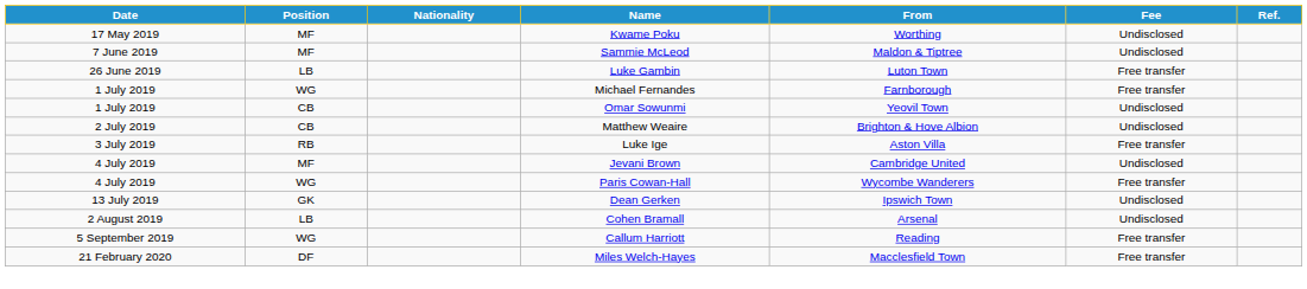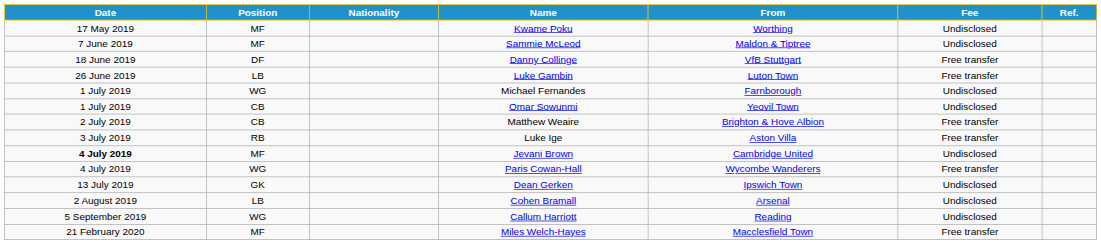+ row: 18 June 2019 | DF | Danny Collinge | VfB Stuttgart | Free transfer
Michael Fernandes | Fee: Free transfer -> Undisclosed
Matthew Weaire | Fee: Undisclosed -> Free transfer
Jevani Brown | Date: normal -> bold
Callum Harriott | Fee: Free transfer -> Undisclosed
Miles Welch-Hayes | Position: DF -> MF
